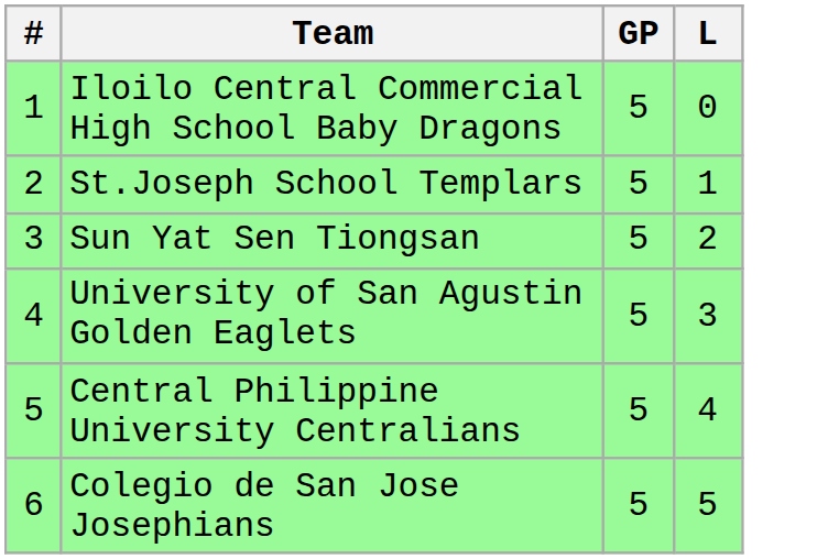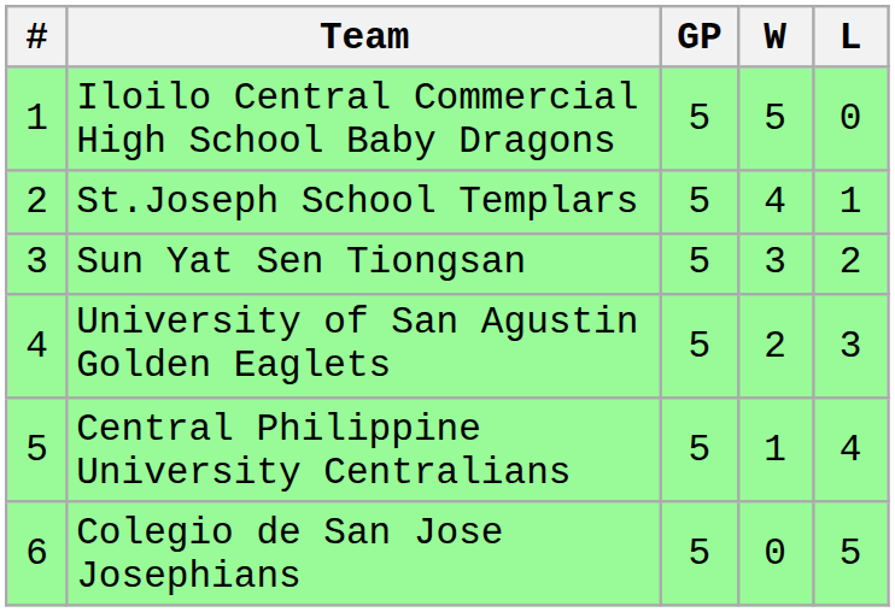+ column: W | 5 | 4 | 3 | 2 | 1 | 0
